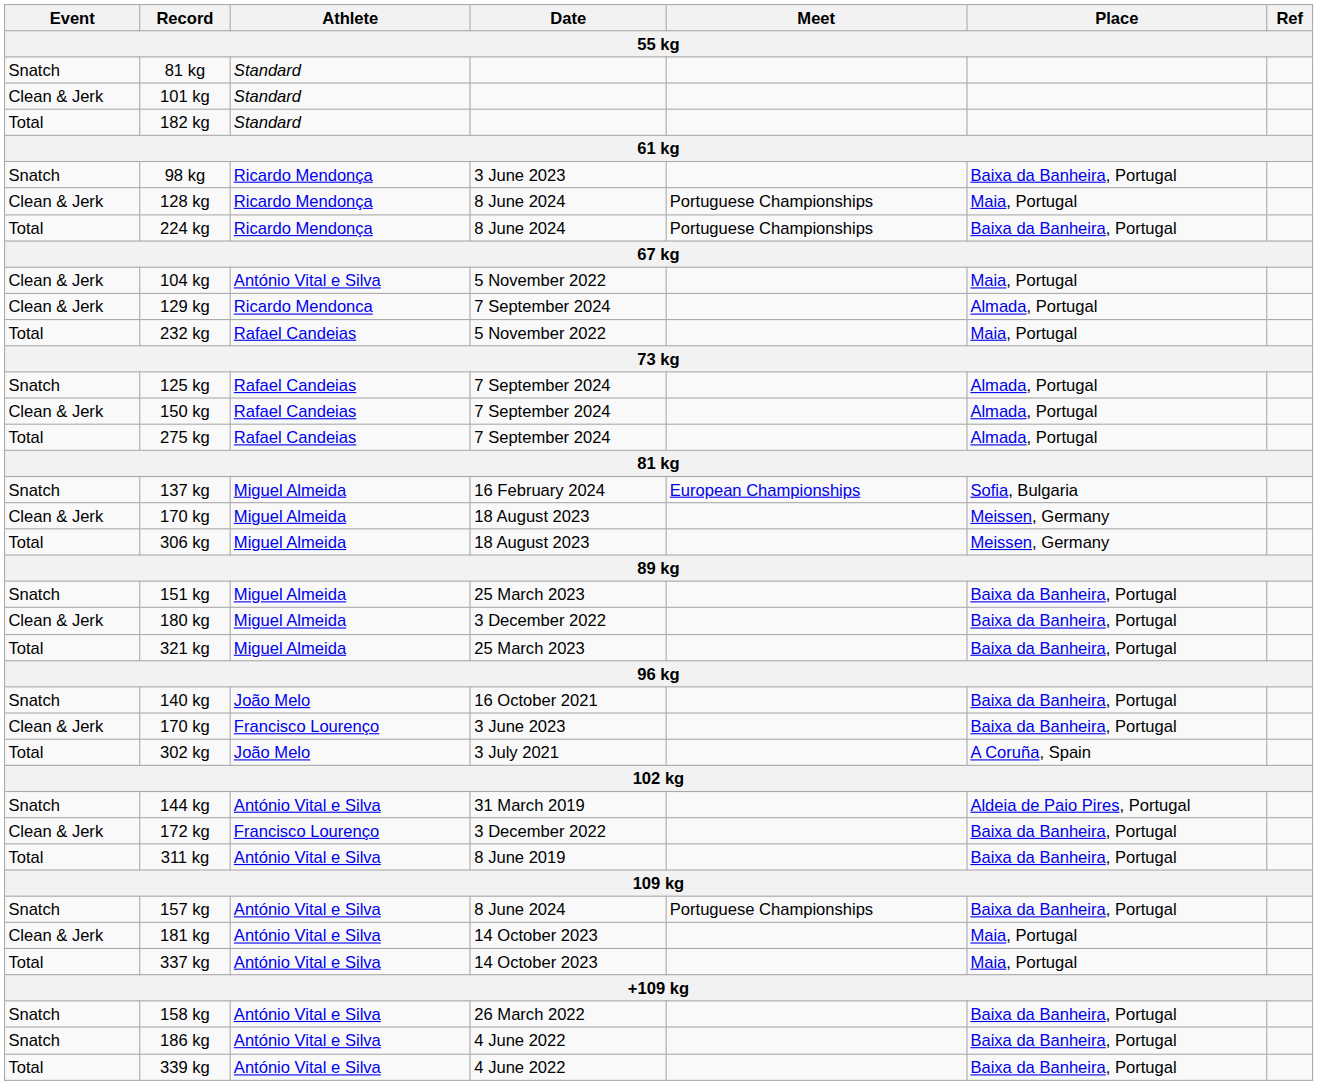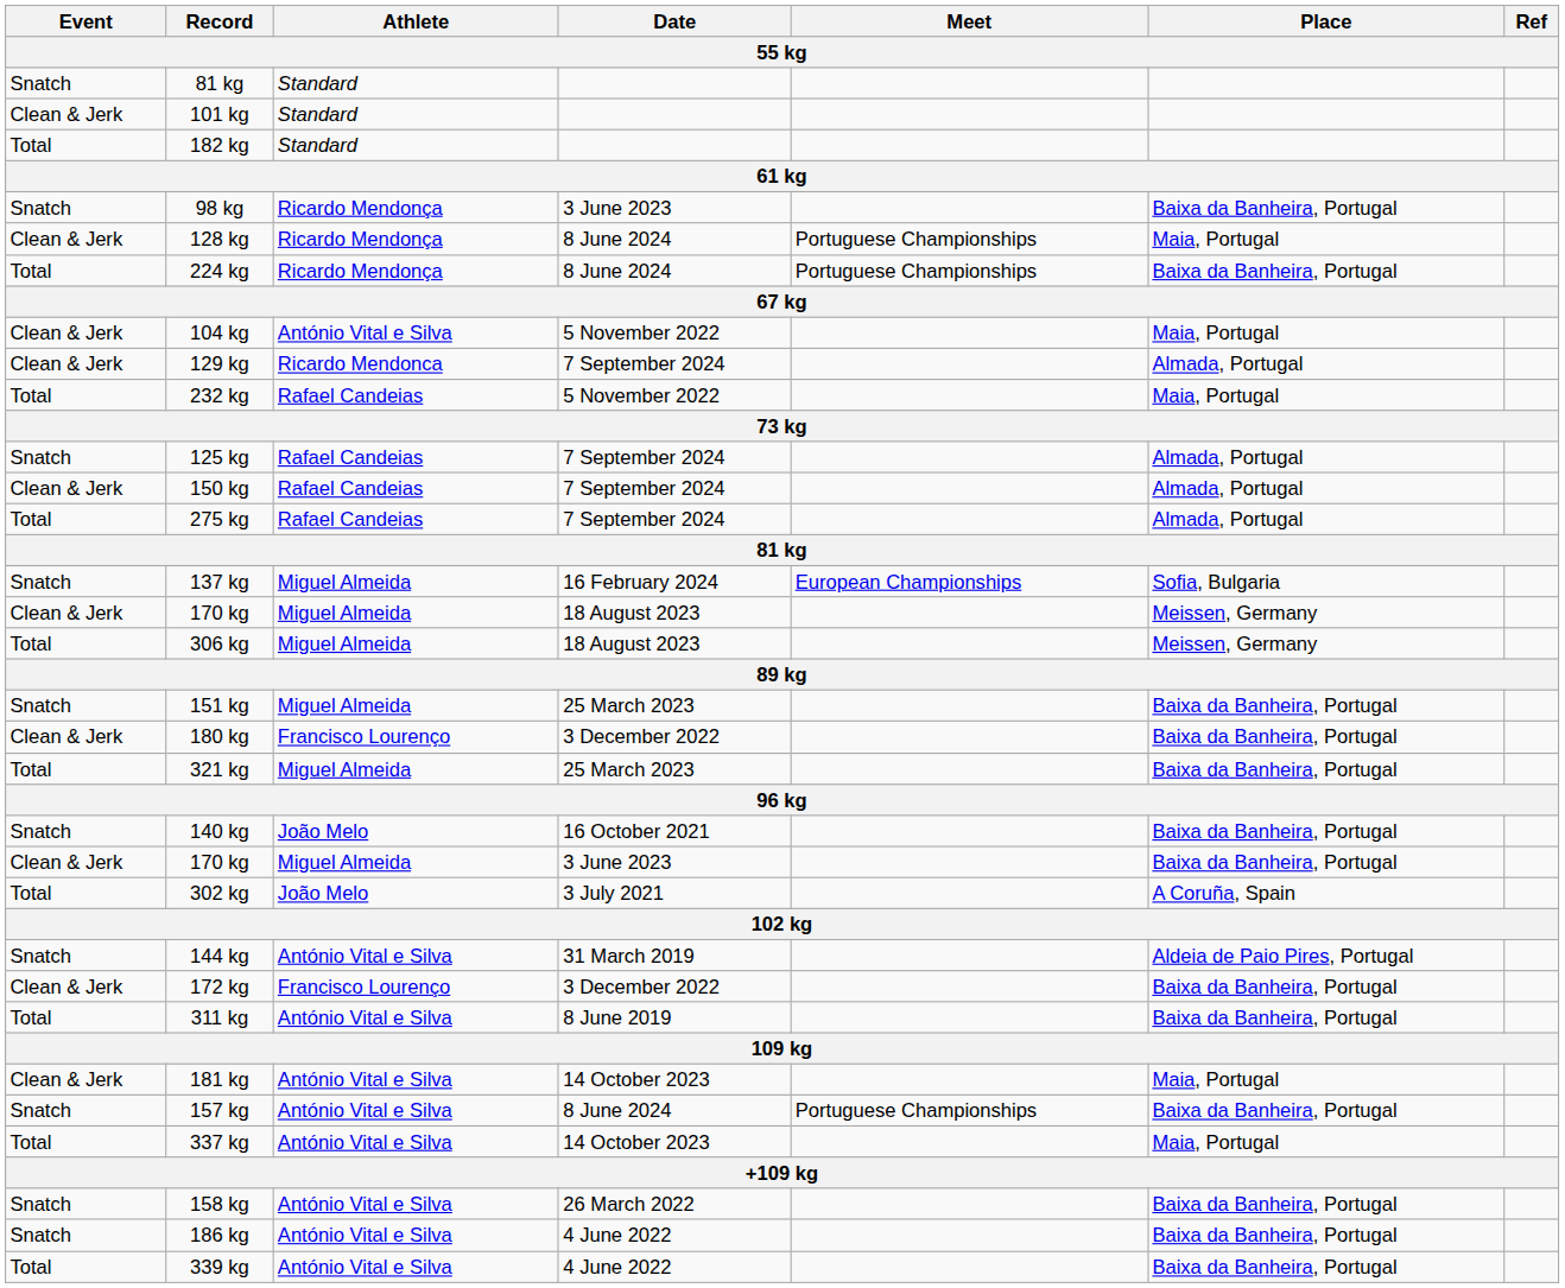180 kg | Athlete: Miguel Almeida -> Francisco Lourenço
170 kg / 3 June 2023 | Athlete: Francisco Lourenço -> Miguel Almeida
rows swapped: 157 kg <-> 181 kg
